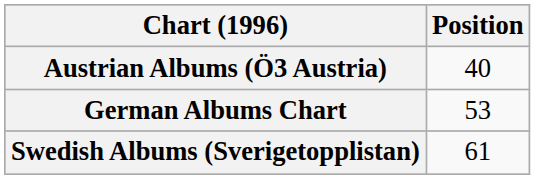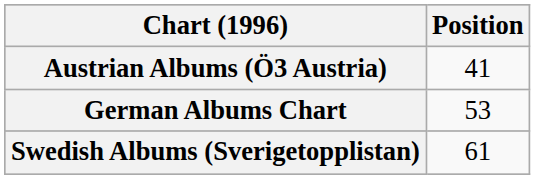Austrian Albums (Ö3 Austria) | Position: 40 -> 41
